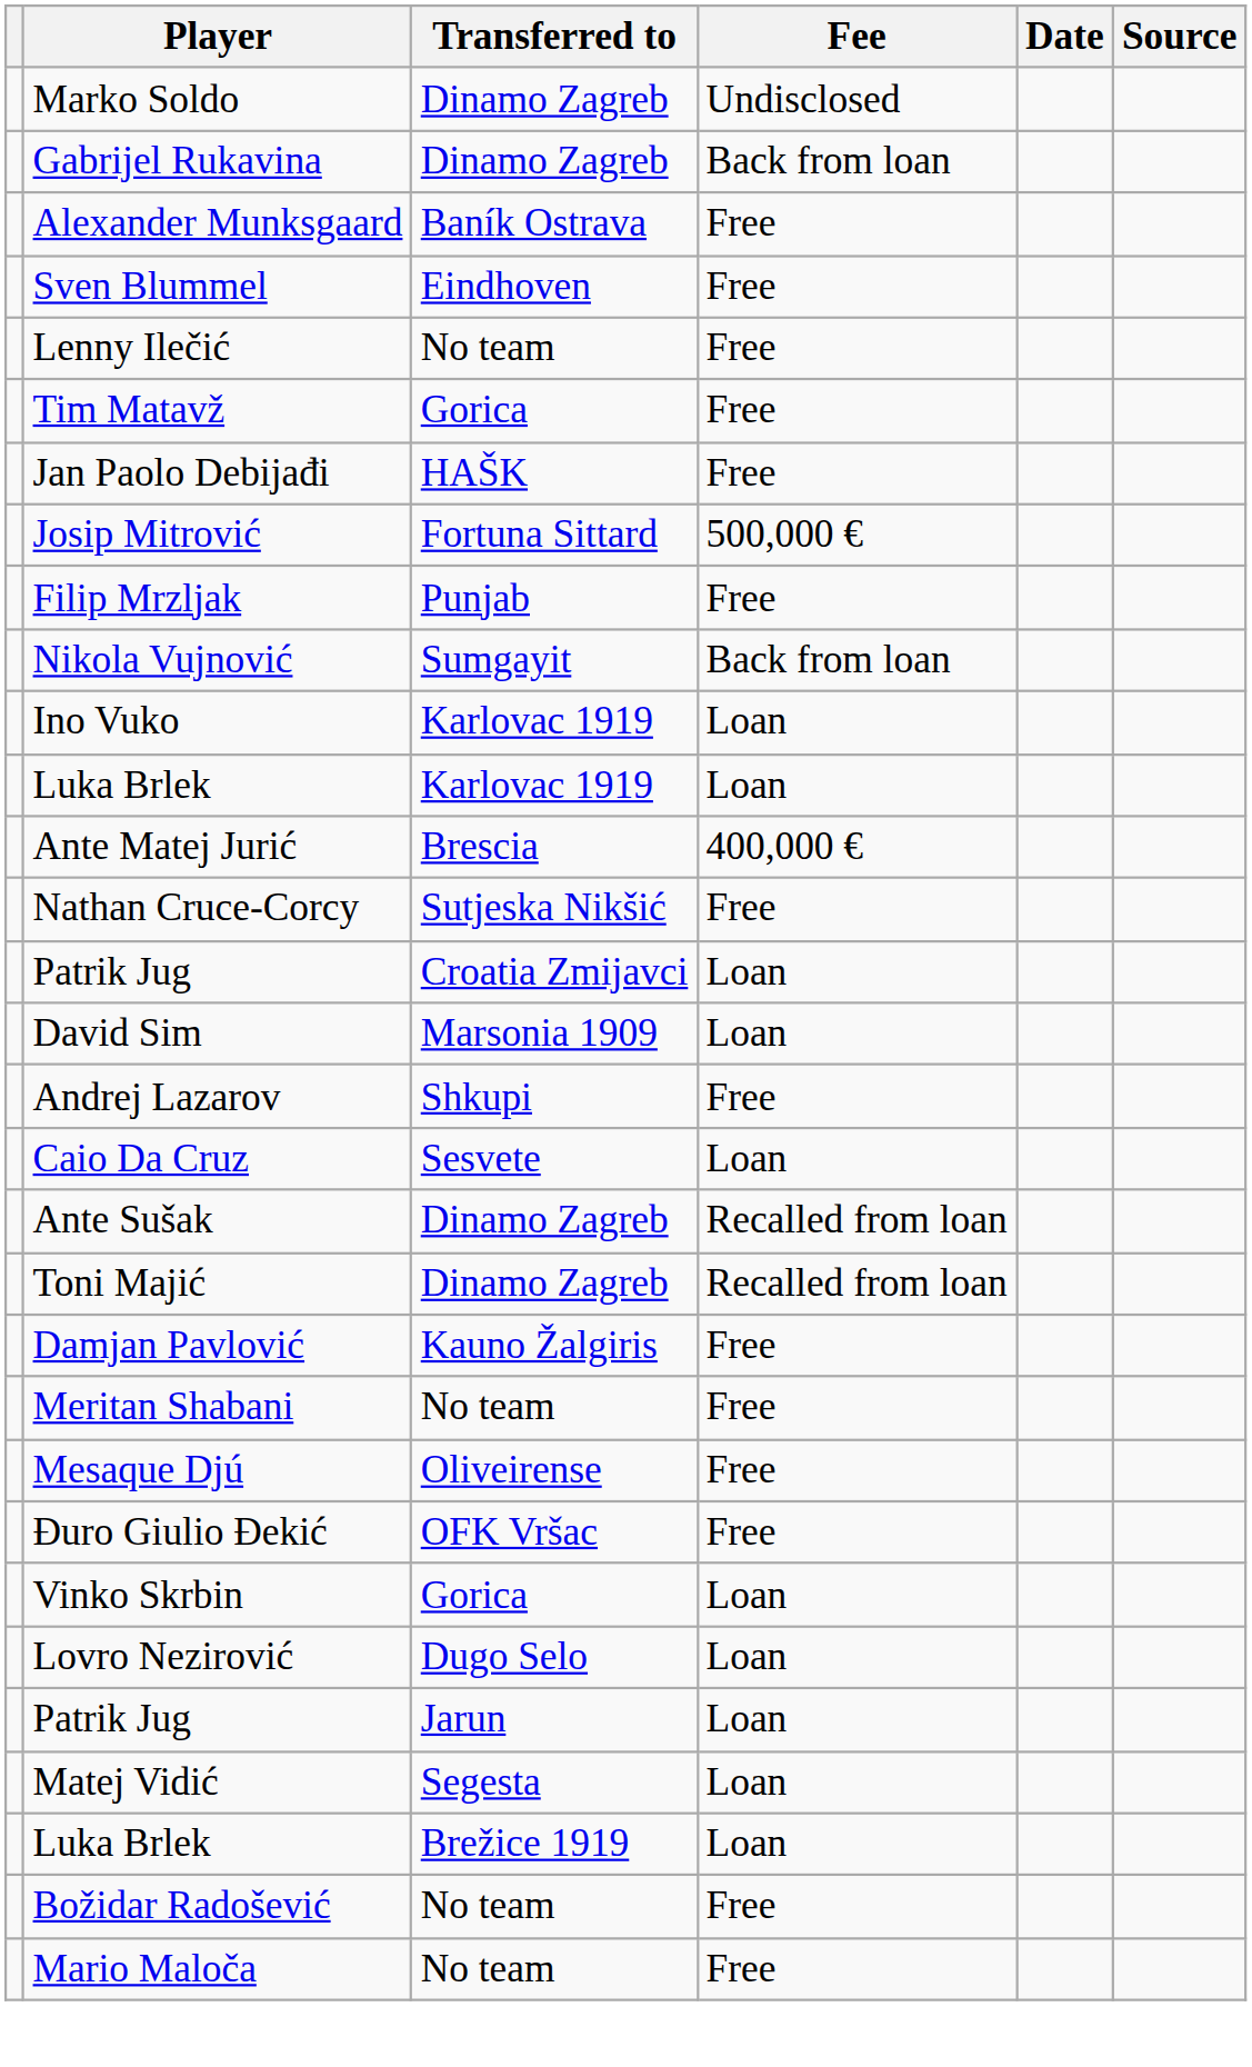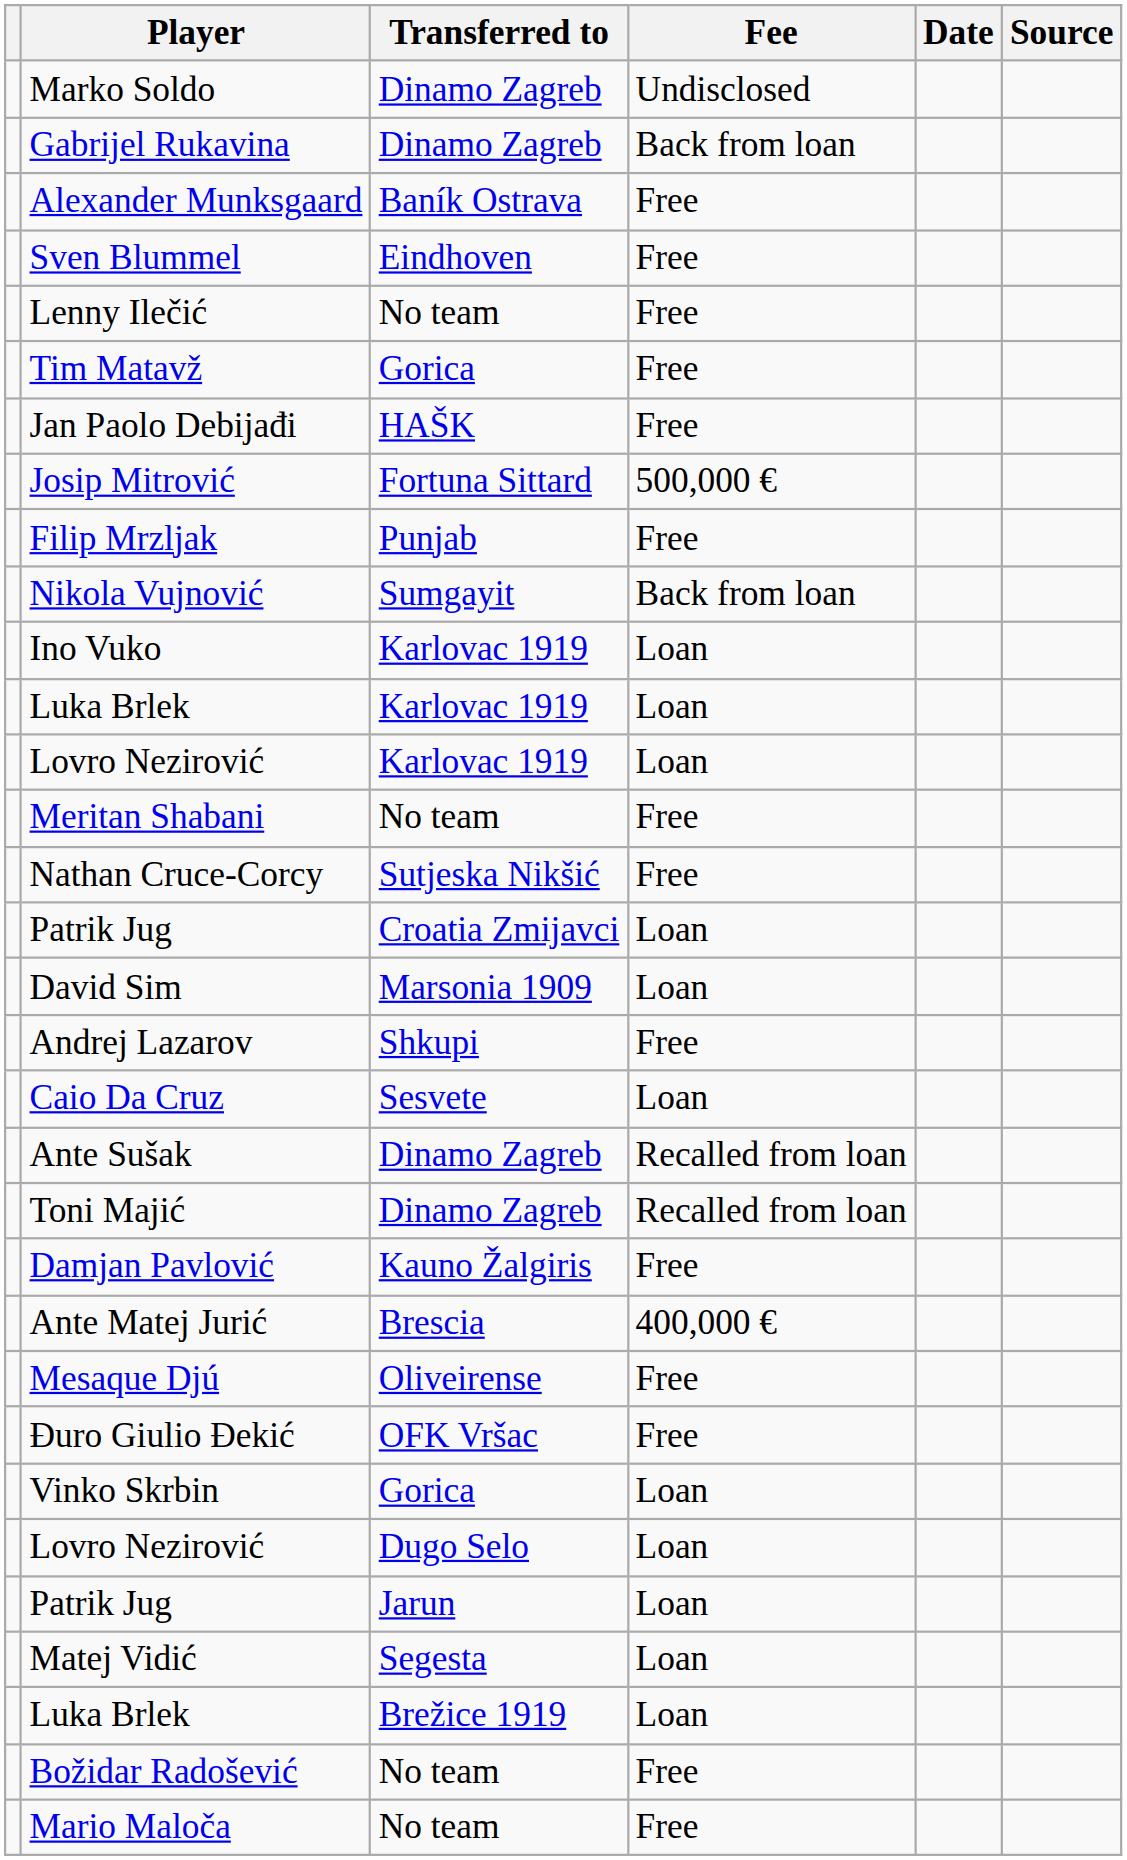+ row: Lovro Nezirović | Karlovac 1919 | Loan
rows swapped: Ante Matej Jurić <-> Meritan Shabani
